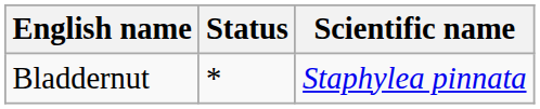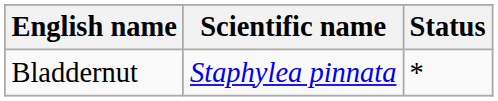columns swapped: Scientific name <-> Status
